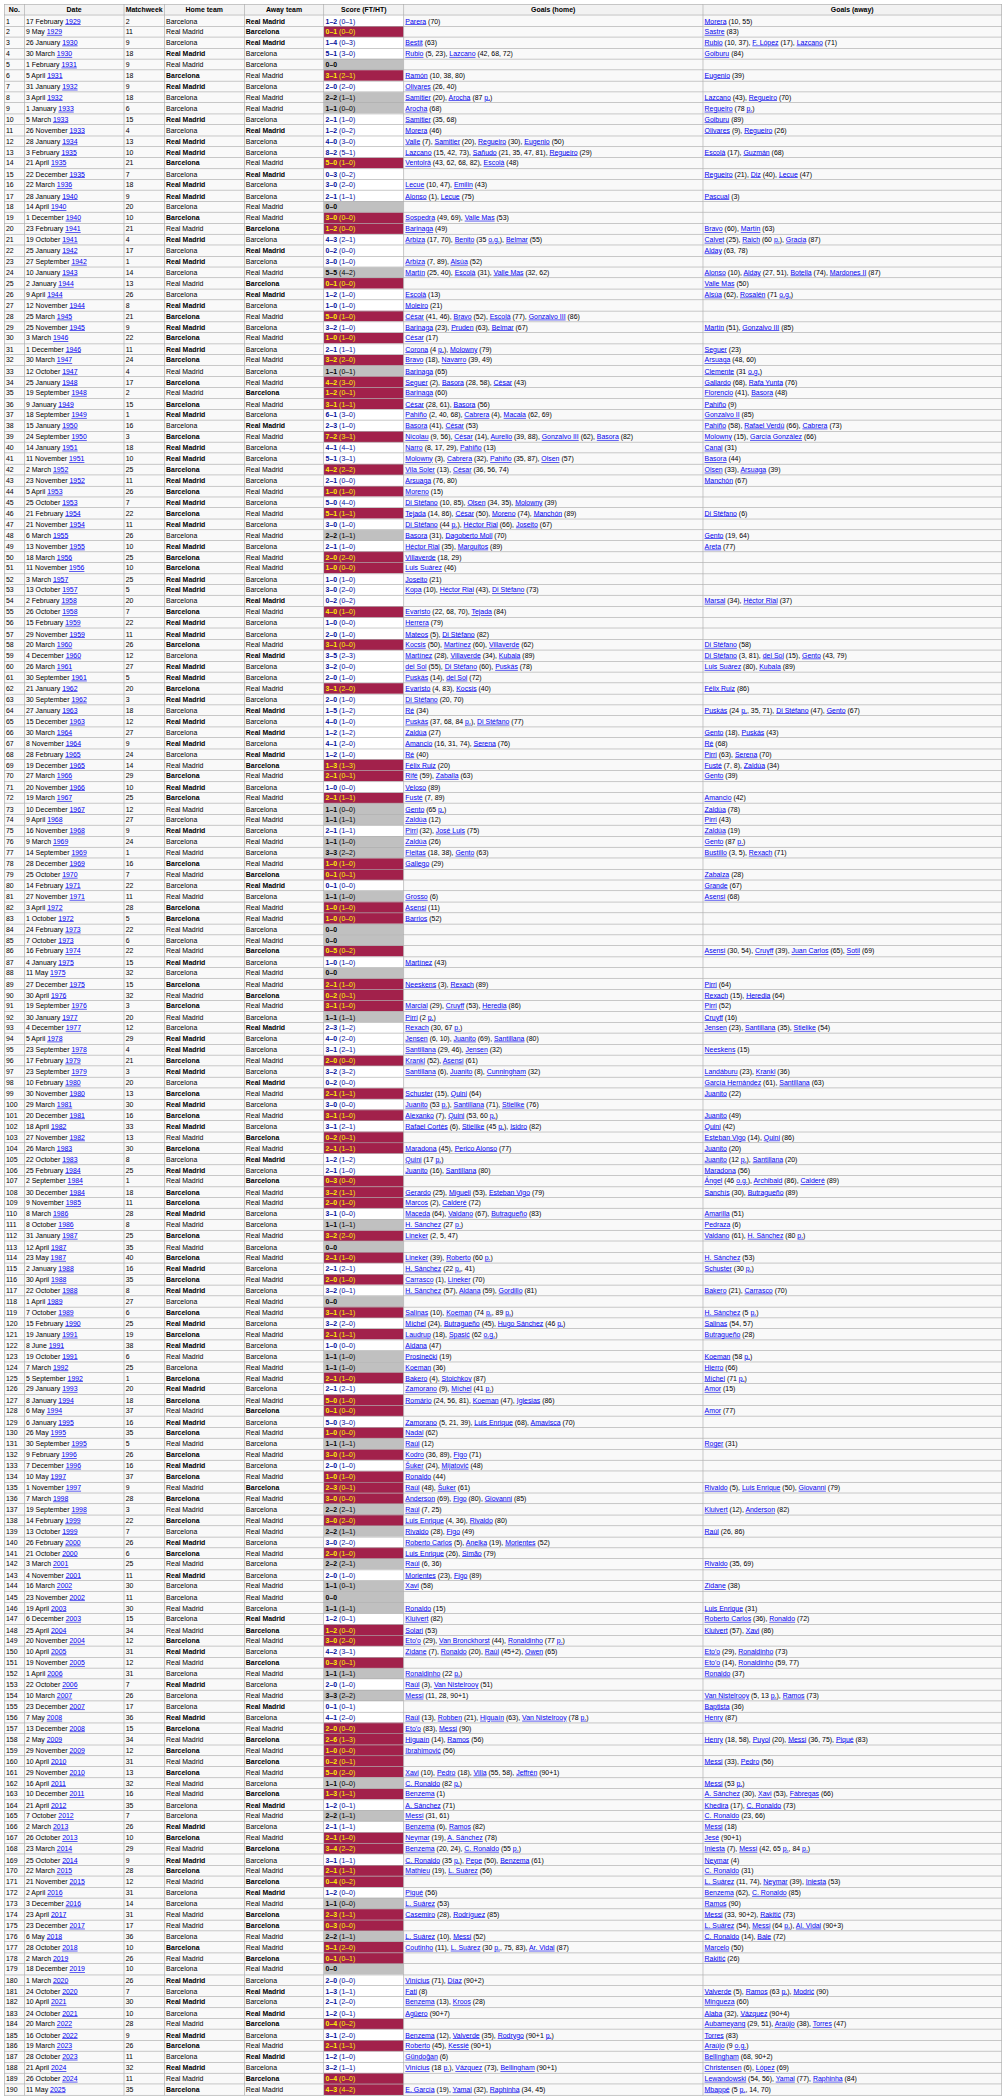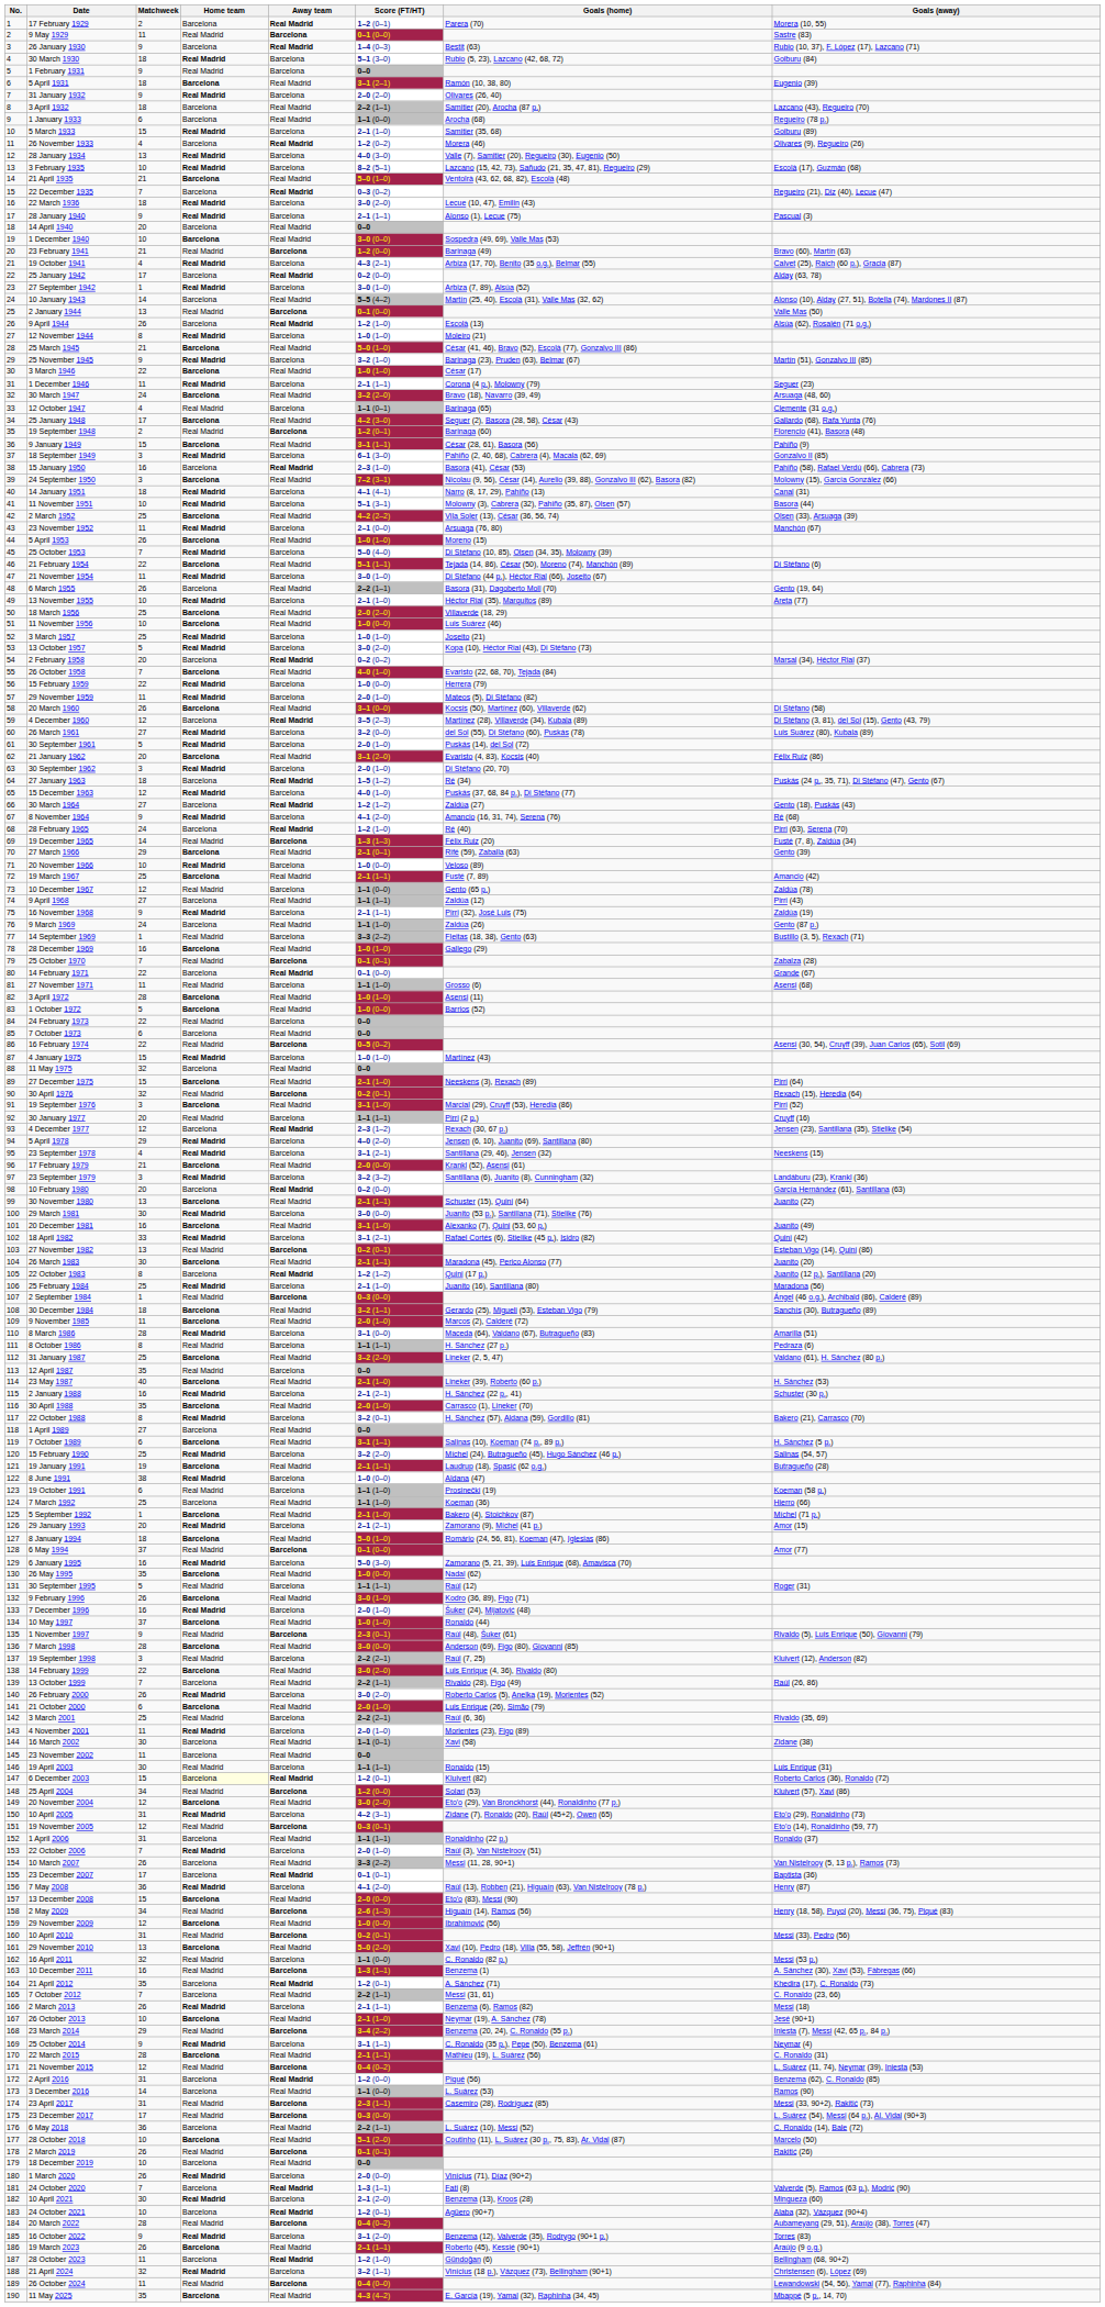18 September 1949 | Matchweek: 1 -> 3
6 December 2003 | Home team: no background -> lightyellow background
